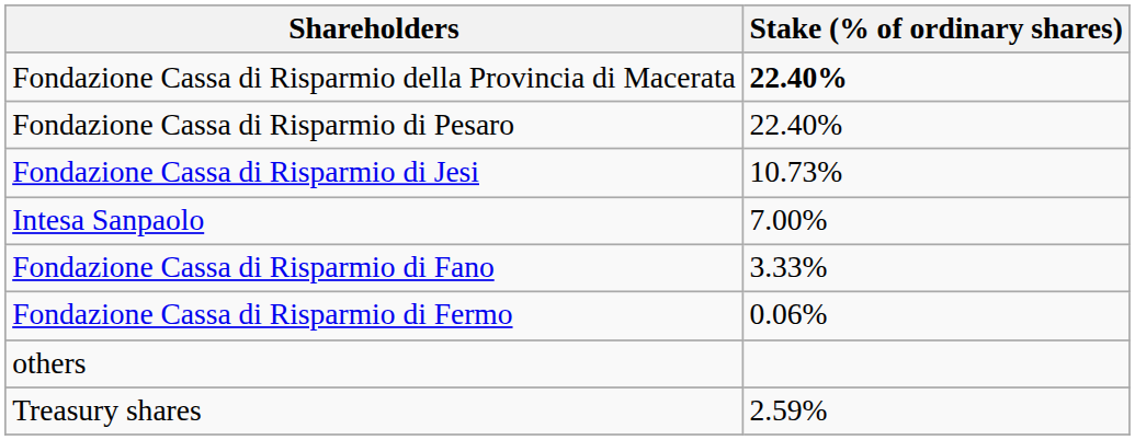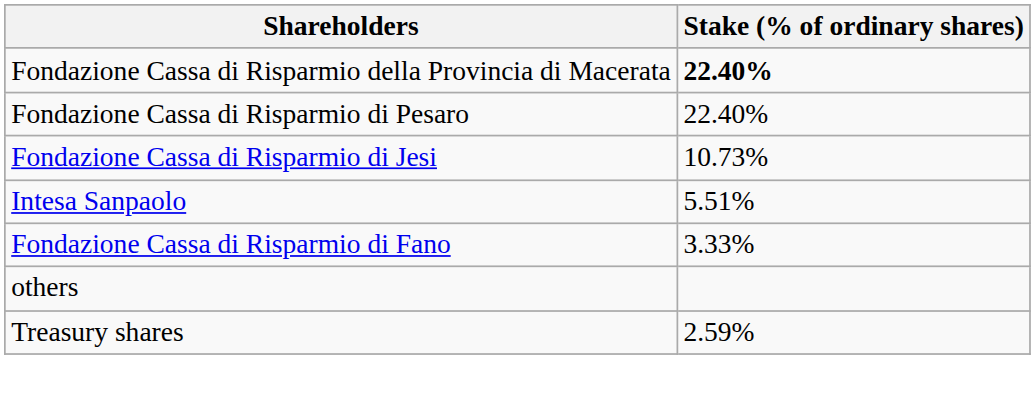Intesa Sanpaolo | Stake (% of ordinary shares): 7.00% -> 5.51%
- row: Fondazione Cassa di Risparmio di Fermo | 0.06%
